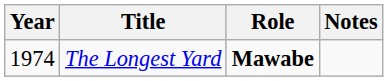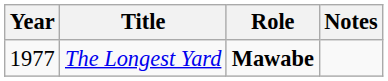The Longest Yard | Year: 1974 -> 1977
